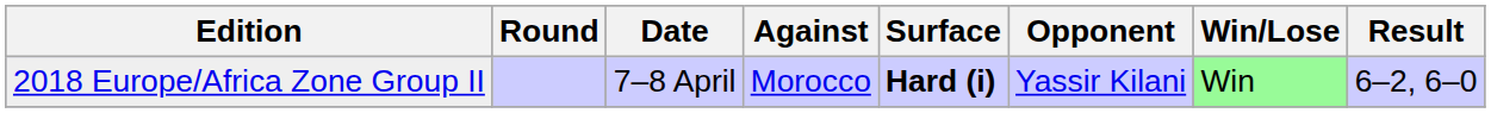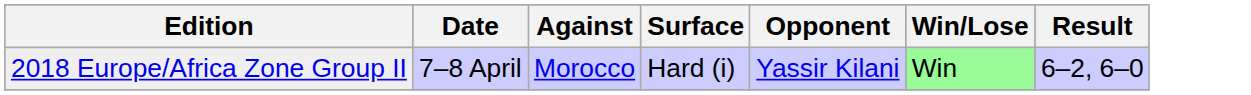- column: Round
2018 Europe/Africa Zone Group II | Surface: bold -> normal
